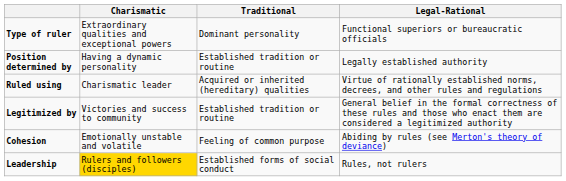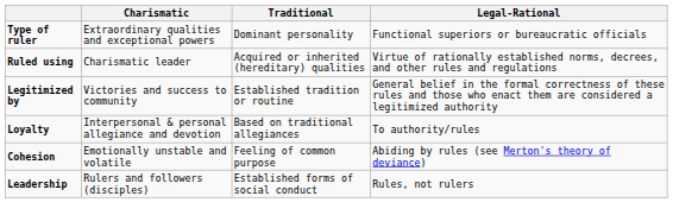- row: Position determined by | Having a dynamic personality | Established tradition or routine | Legally established authority
+ row: Loyalty | Interpersonal & personal allegiance and devotion | Based on traditional allegiances | To authority/rules
Leadership | Charismatic: gold background -> no background
